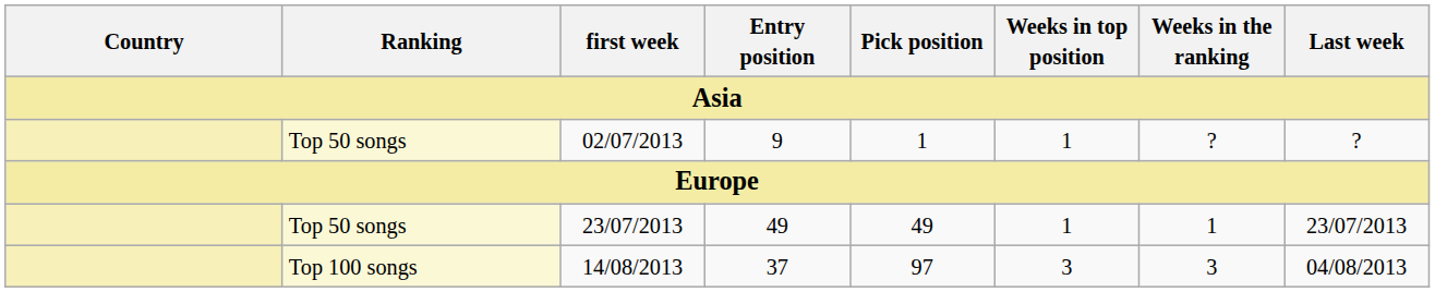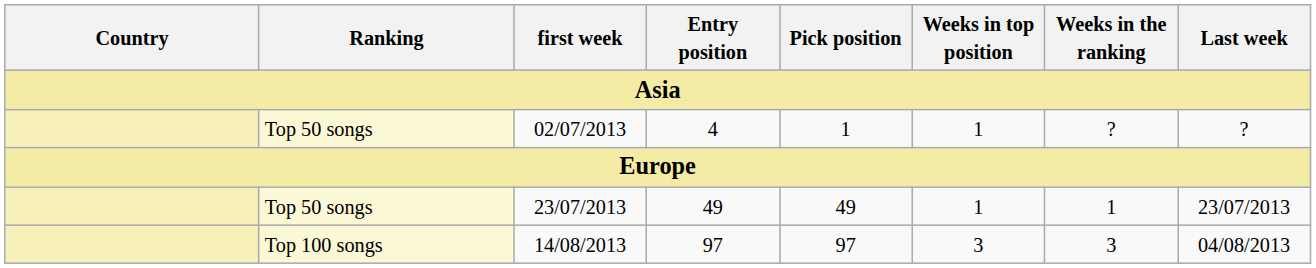02/07/2013 | Entry position: 9 -> 4
14/08/2013 | Entry position: 37 -> 97
